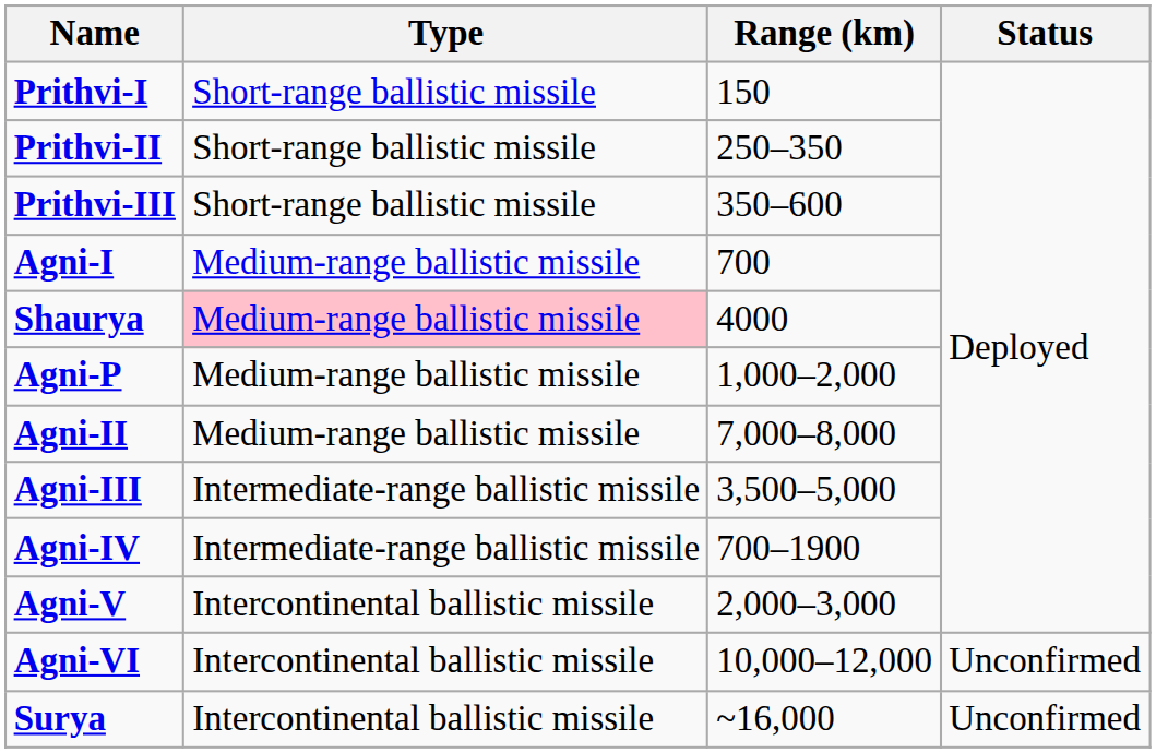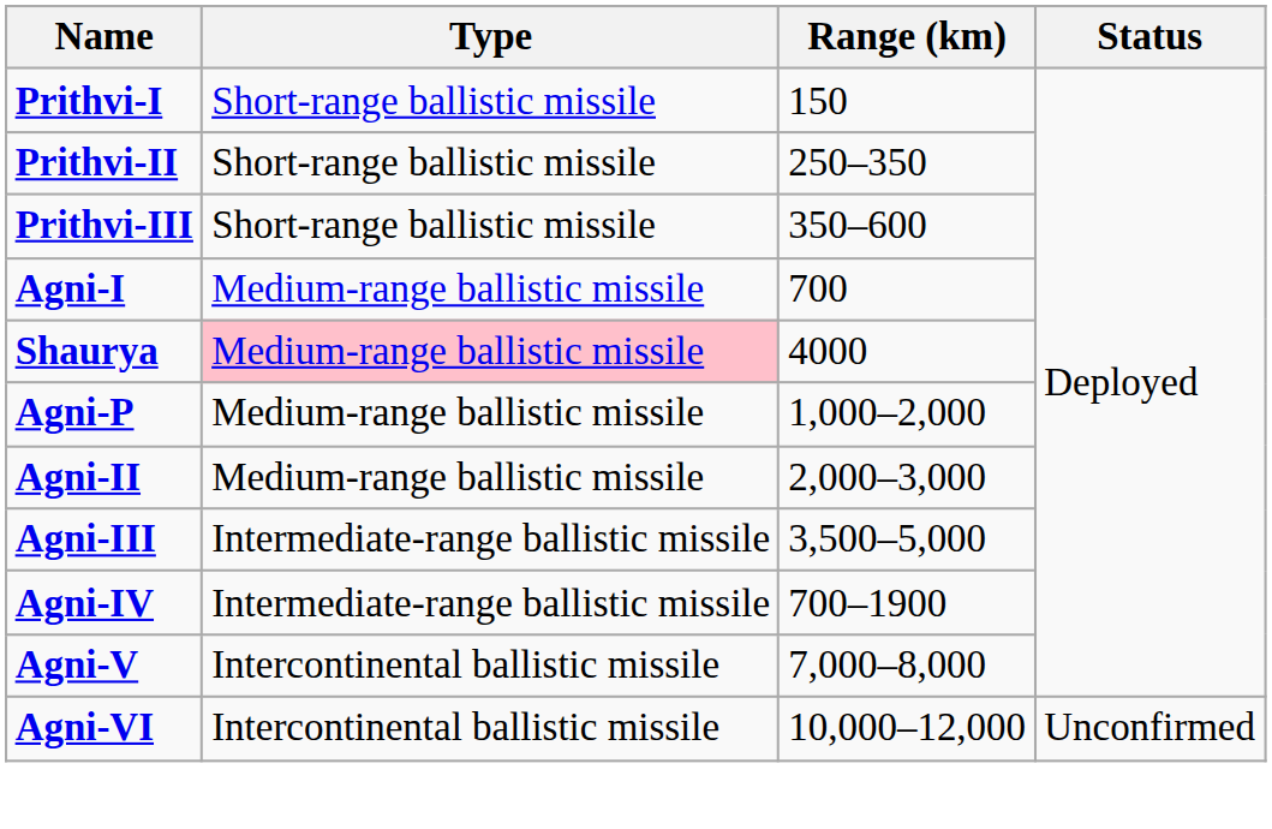Agni-II | Range (km): 7,000–8,000 -> 2,000–3,000
Agni-V | Range (km): 2,000–3,000 -> 7,000–8,000
- row: Surya | Intercontinental ballistic missile | ~16,000 | Unconfirmed
